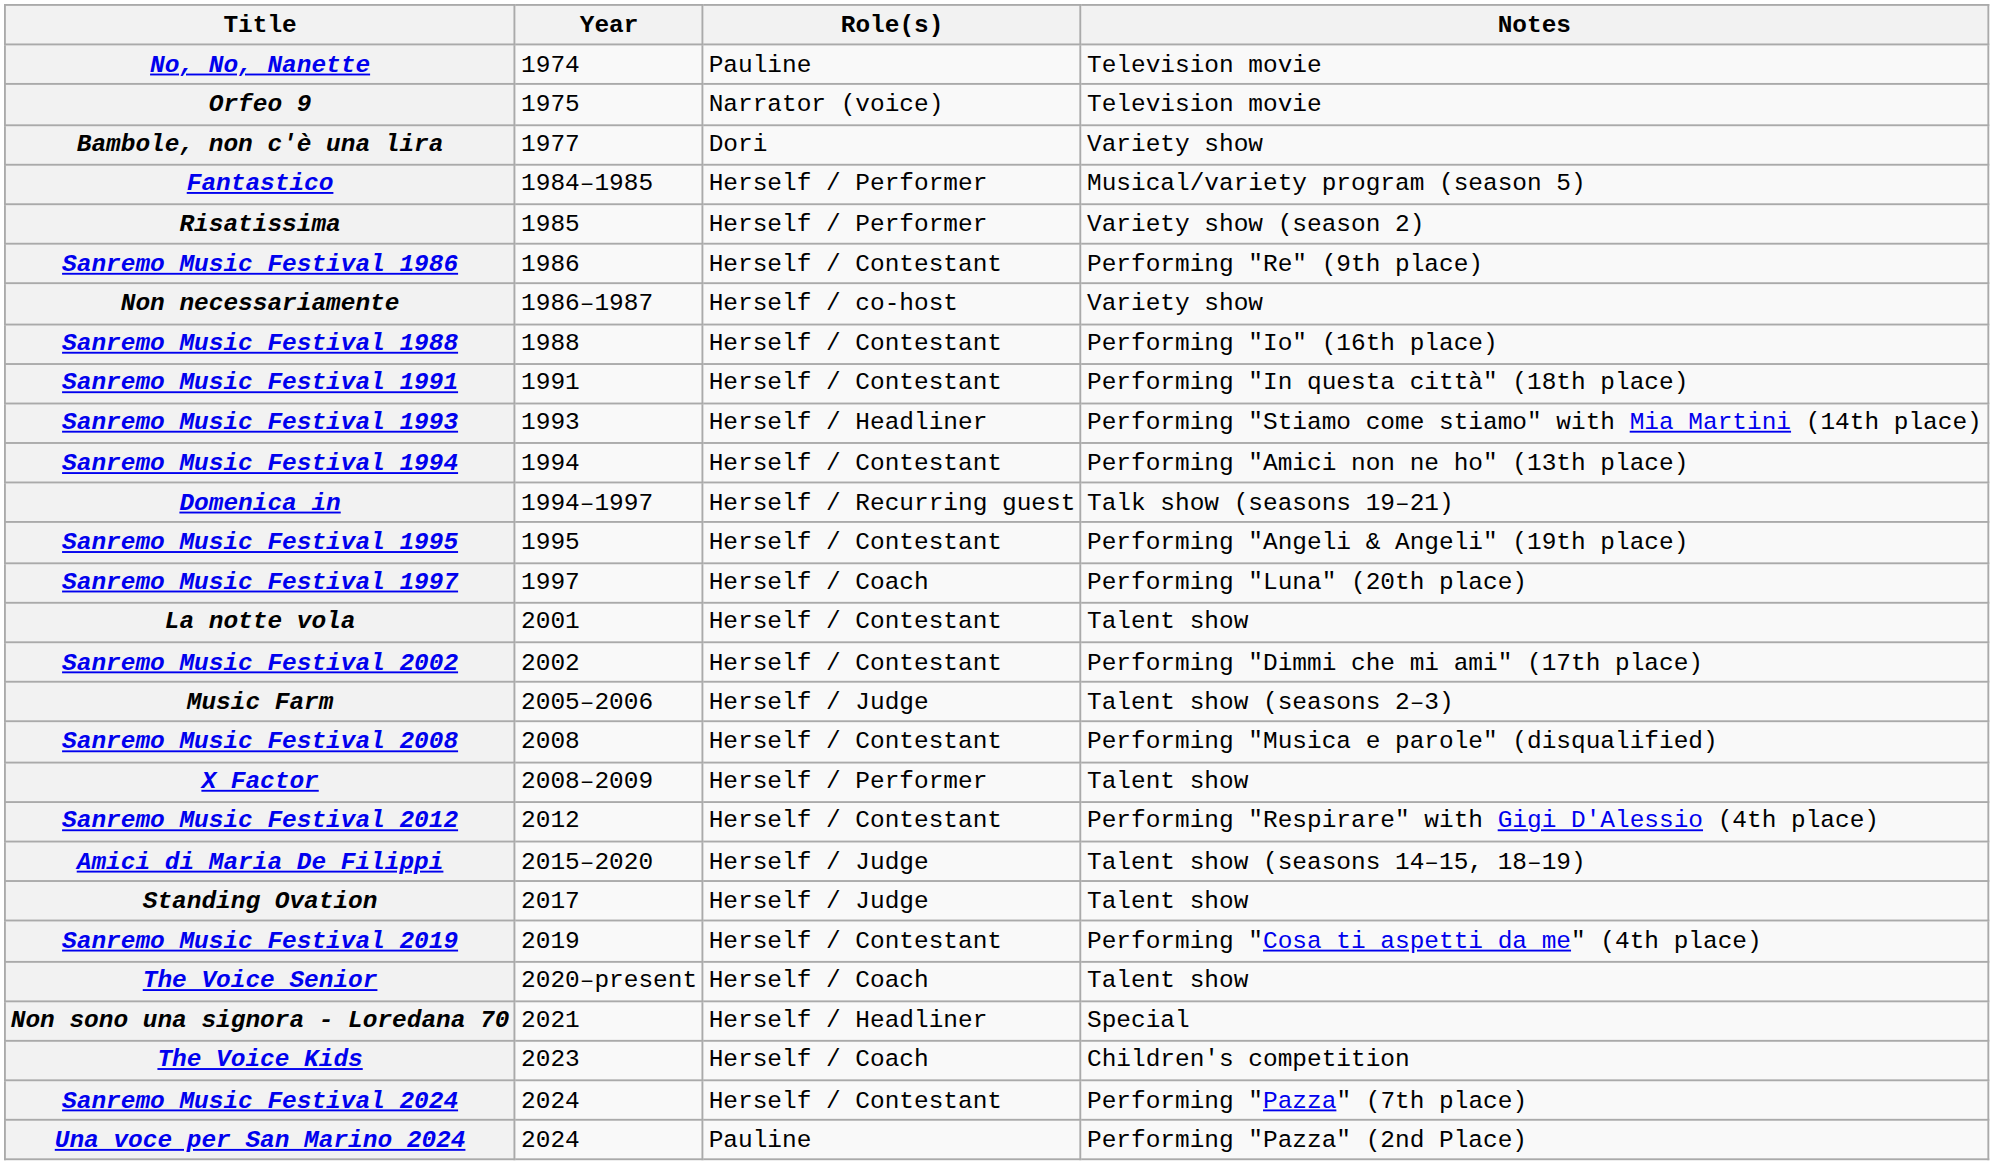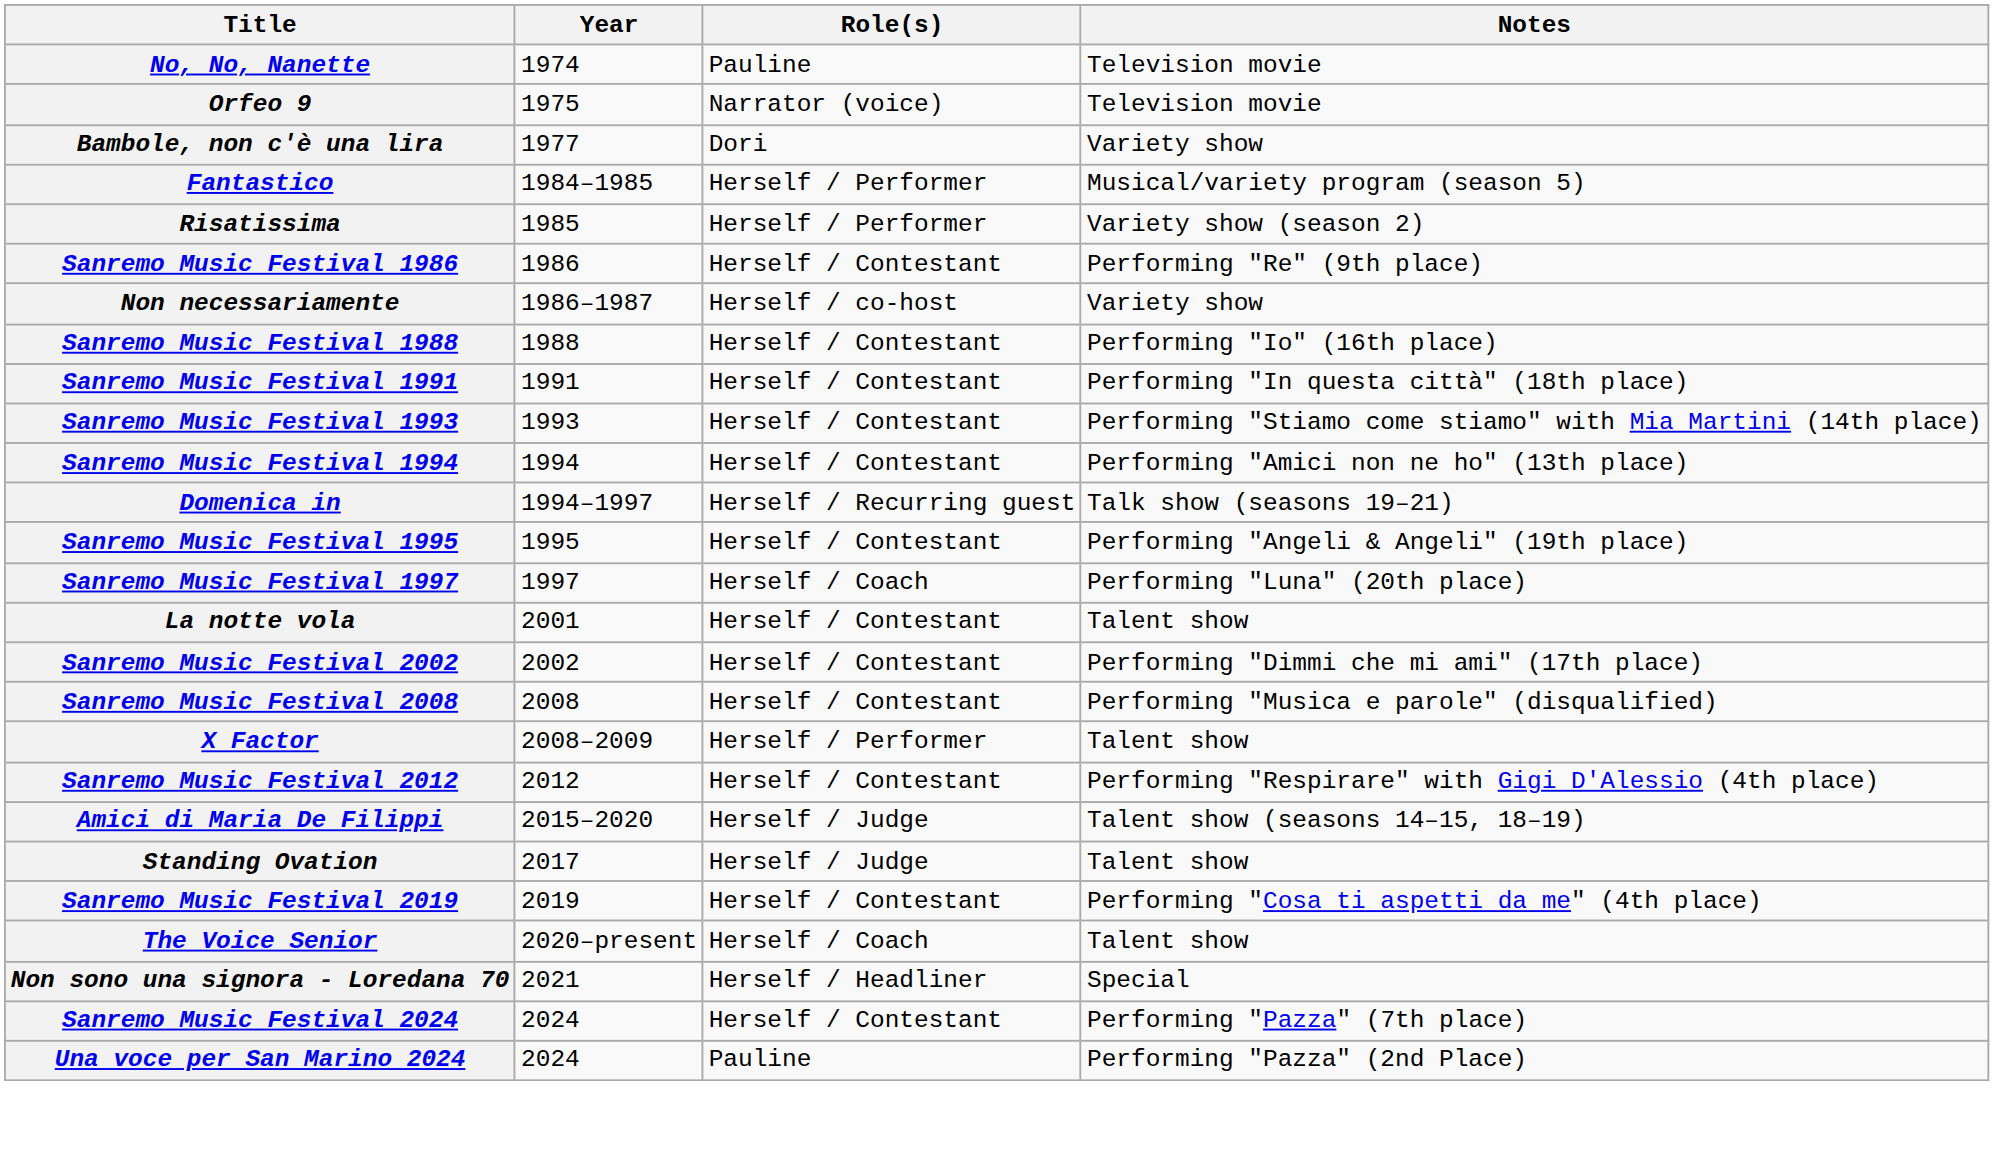Sanremo Music Festival 1993 | Role(s): Herself / Headliner -> Herself / Contestant
- row: Music Farm | 2005–2006 | Herself / Judge | Talent show (seasons 2–3)
- row: The Voice Kids | 2023 | Herself / Coach | Children's competition
